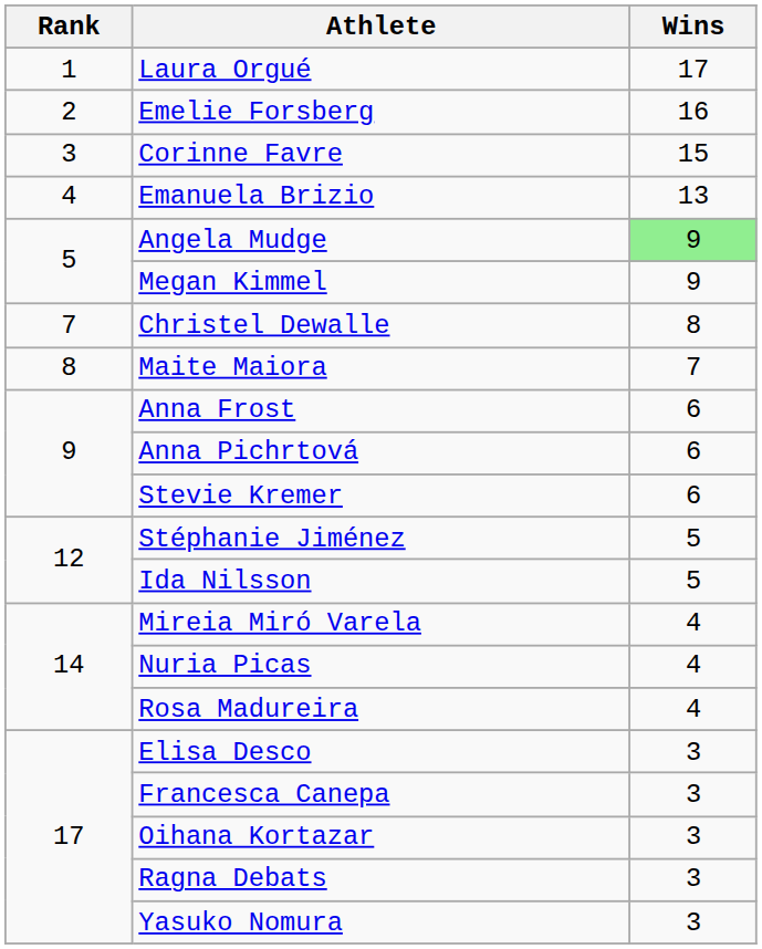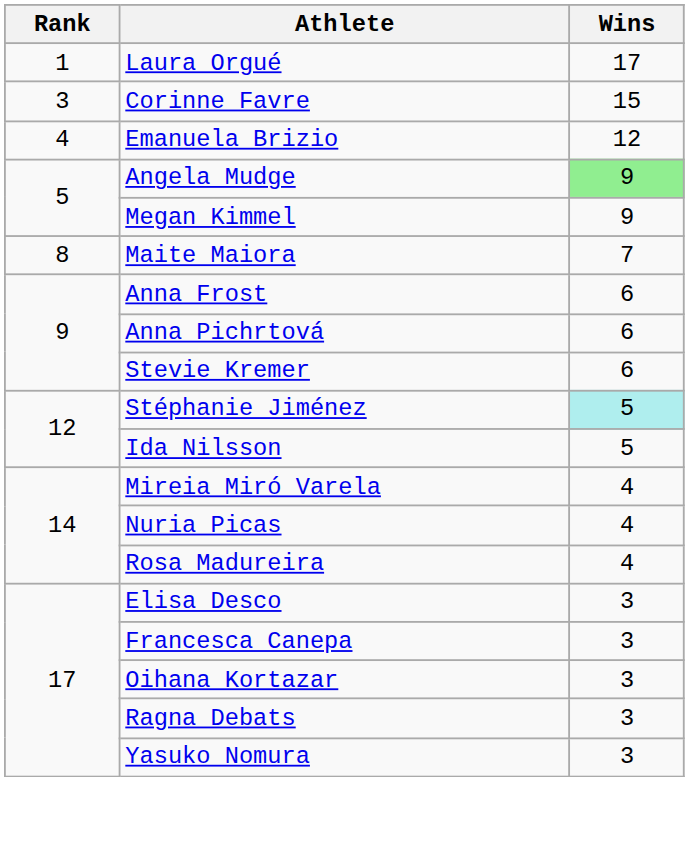- row: 2 | Emelie Forsberg | 16
Emanuela Brizio | Wins: 13 -> 12
- row: 7 | Christel Dewalle | 8
Stéphanie Jiménez | Wins: no background -> paleturquoise background
